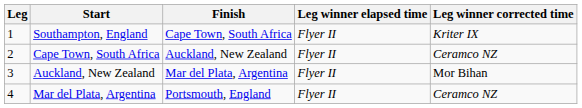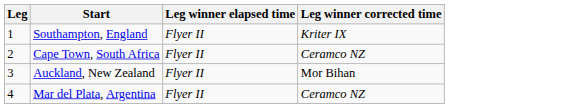- column: Finish | Cape Town, South Africa | Auckland, New Zealand | Mar del Plata, Argentina | Portsmouth, England
